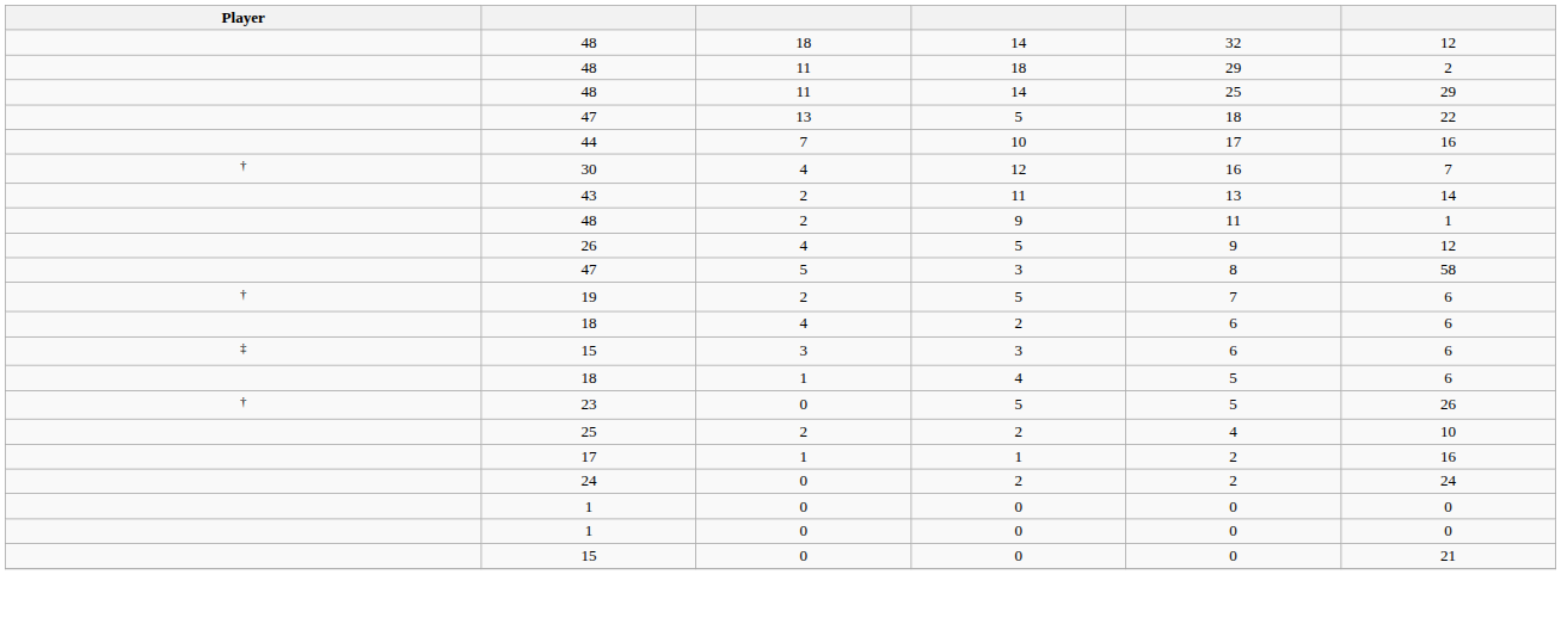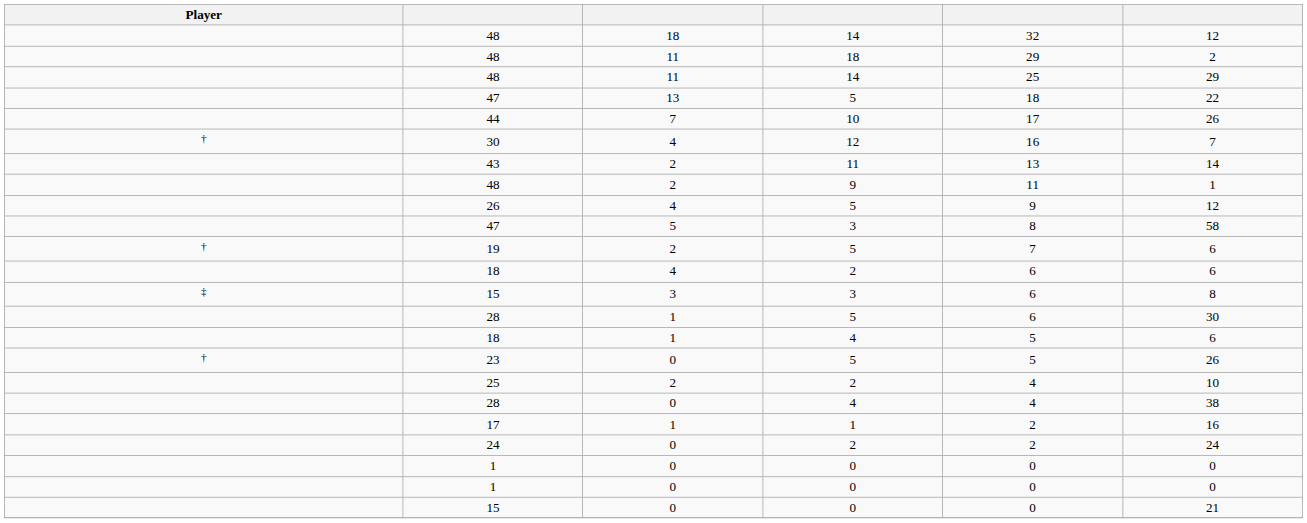44 | column 6: 16 -> 26
15 / 3 | column 6: 6 -> 8
+ row: 28 | 1 | 5 | 6 | 30
+ row: 28 | 0 | 4 | 4 | 38
